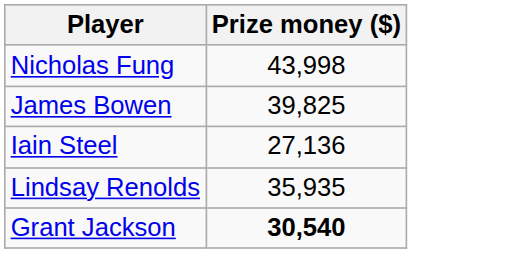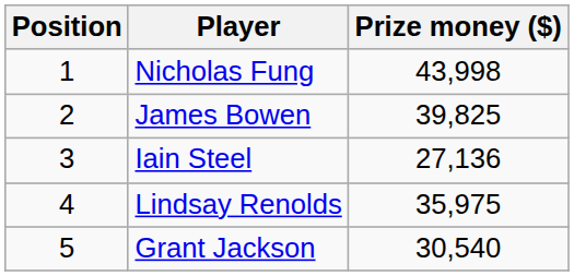+ column: Position | 1 | 2 | 3 | 4 | 5
Lindsay Renolds | Prize money ($): 35,935 -> 35,975
Grant Jackson | Prize money ($): bold -> normal
